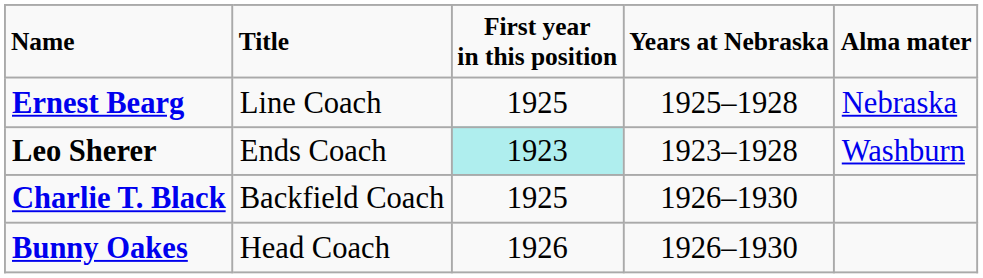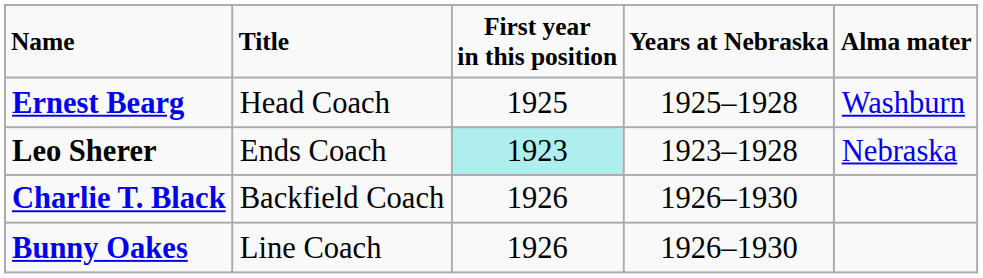Ernest Bearg | Title: Line Coach -> Head Coach
Ernest Bearg | Alma mater: Nebraska -> Washburn
Leo Sherer | Alma mater: Washburn -> Nebraska
Charlie T. Black | First year in this position: 1925 -> 1926
Bunny Oakes | Title: Head Coach -> Line Coach
